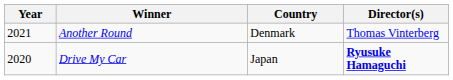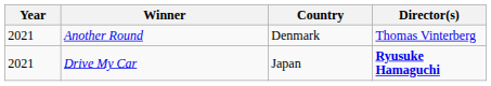Drive My Car | Year: 2020 -> 2021
